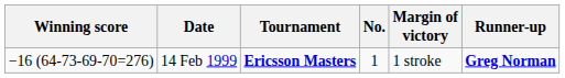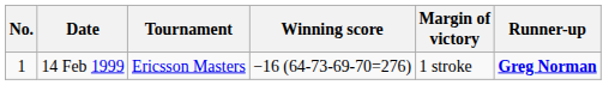columns swapped: No. <-> Winning score
14 Feb 1999 | Tournament: bold -> normal
